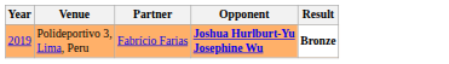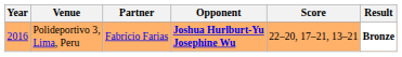+ column: Score | 22–20, 17–21, 13–21
Polideportivo 3, Lima, Peru | Year: 2019 -> 2016
